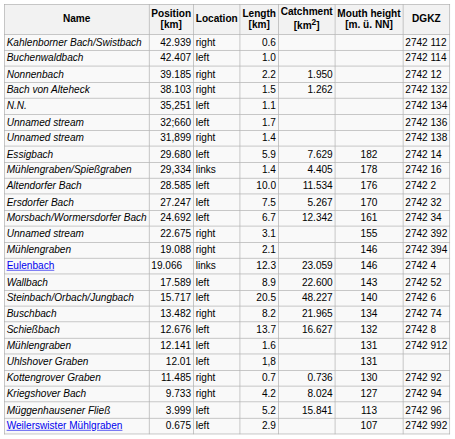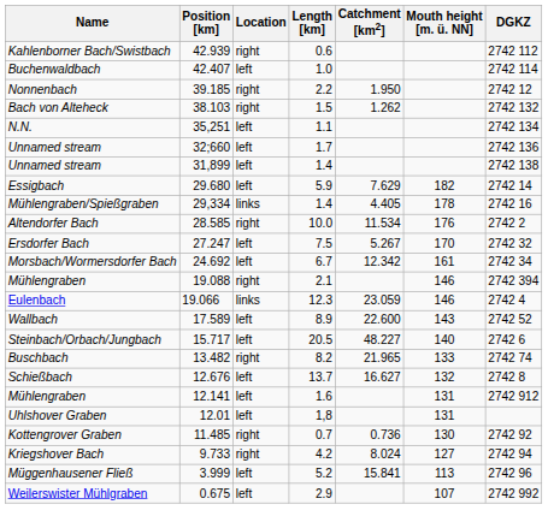31,899 | Location: right -> left
28.585 | Location: left -> right
- row: Unnamed stream | 22.675 | right | 3.1 | 155 | 2742 392
13.482 | Mouth height [m. ü. NN]: 134 -> 133
